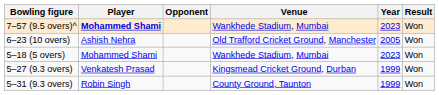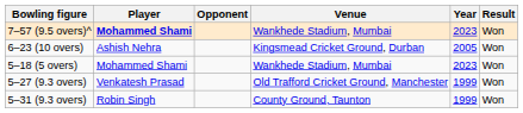6–23 (10 overs) | Venue: Old Trafford Cricket Ground, Manchester -> Kingsmead Cricket Ground, Durban
5–27 (9.3 overs) | Venue: Kingsmead Cricket Ground, Durban -> Old Trafford Cricket Ground, Manchester
